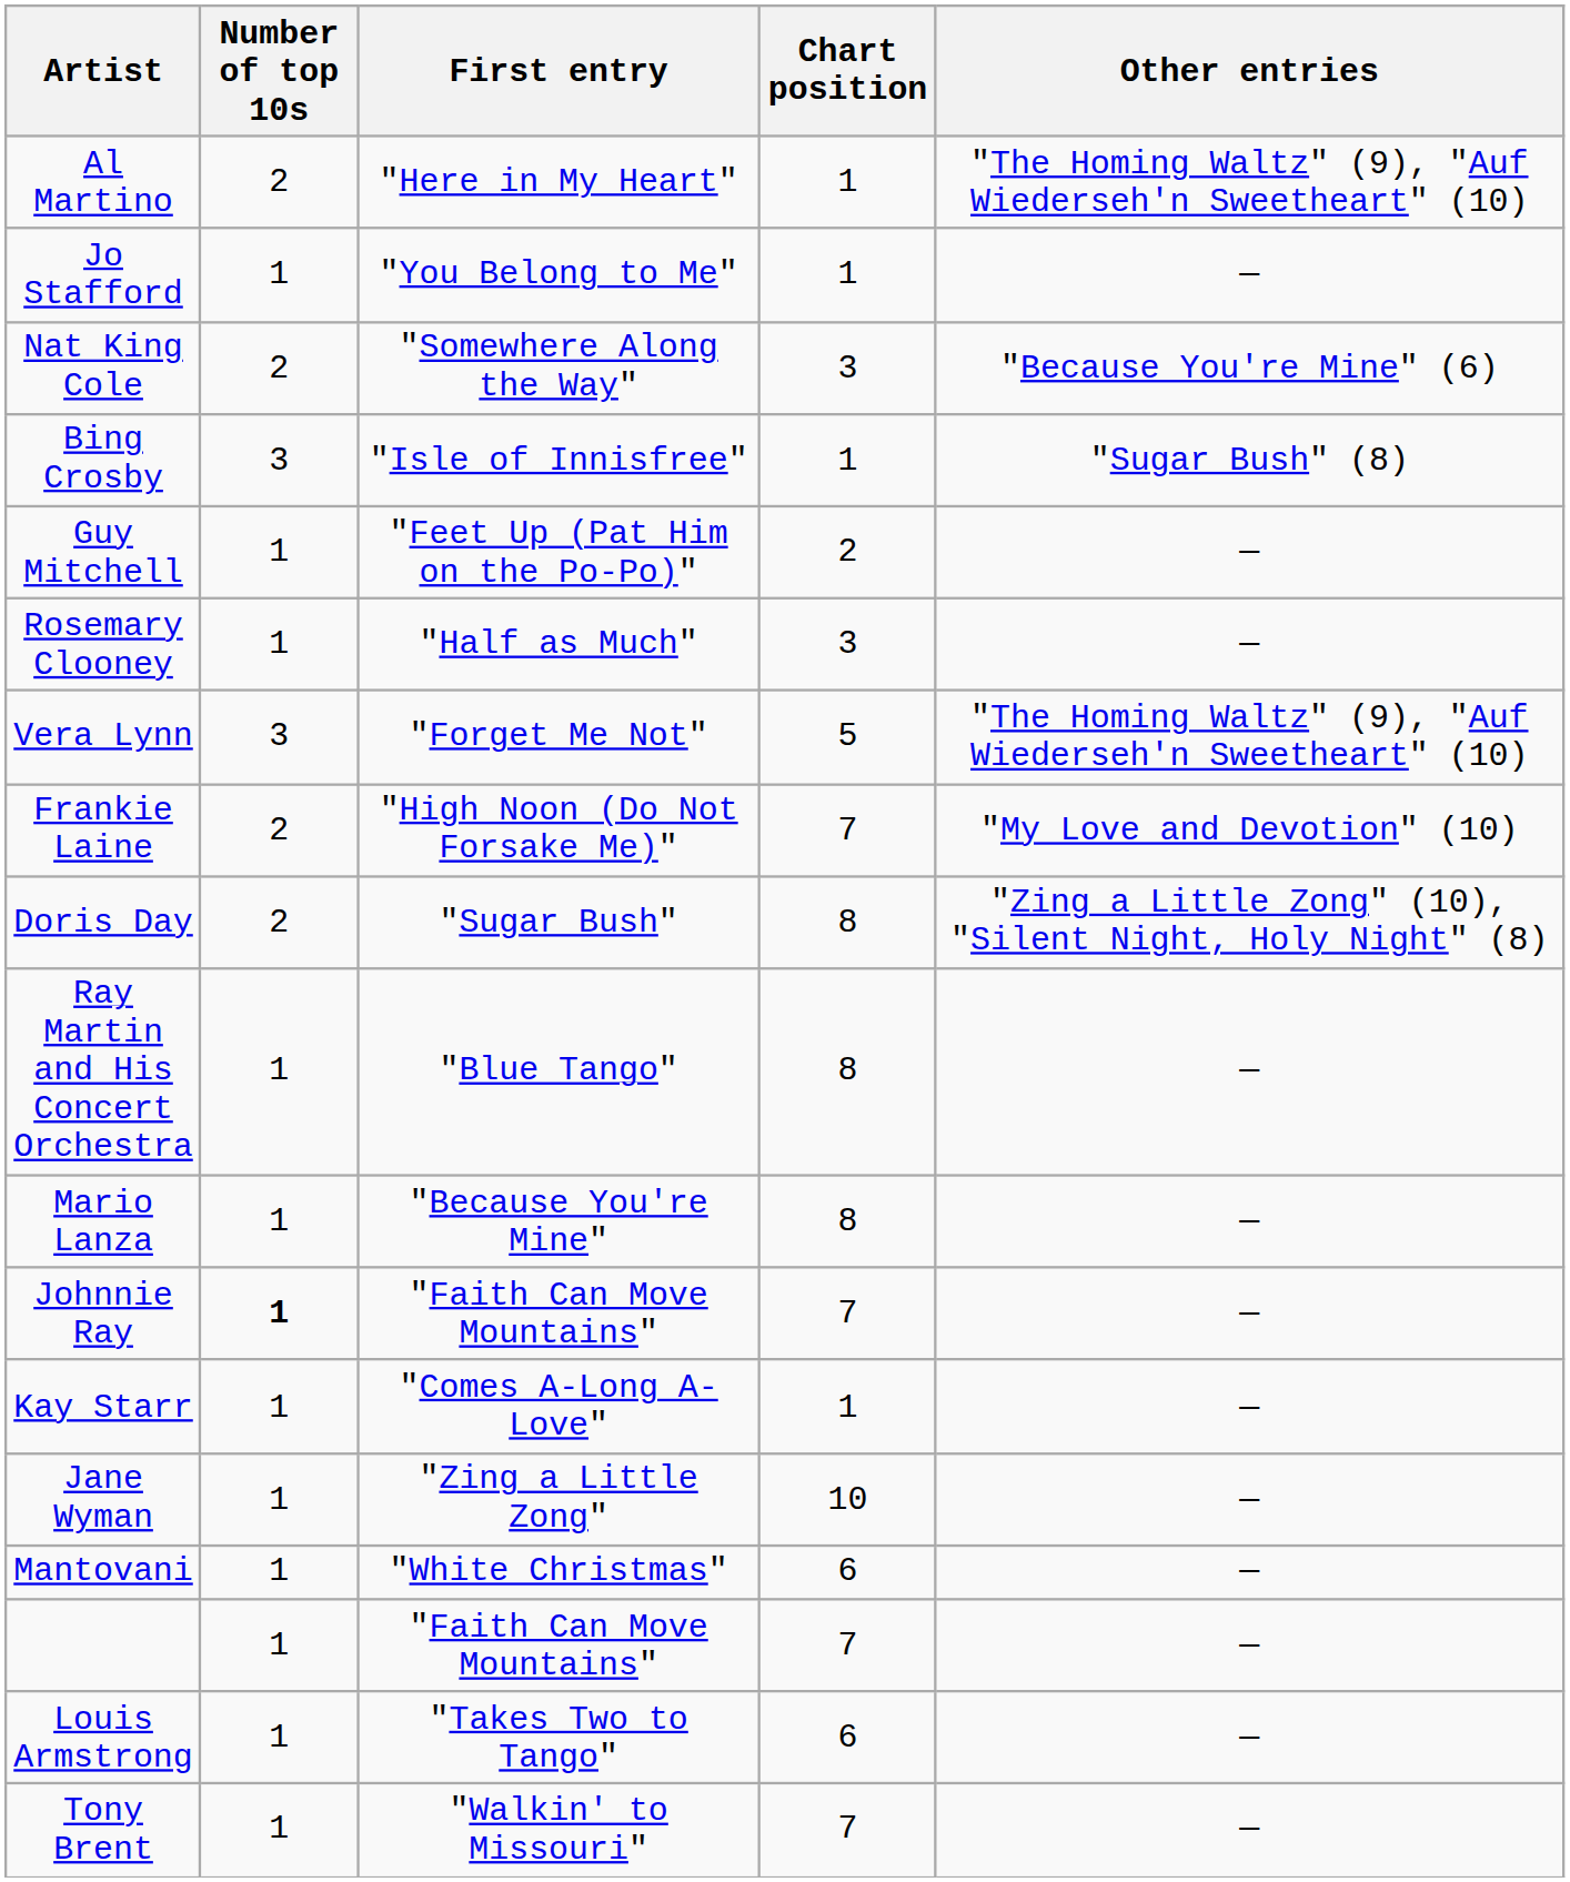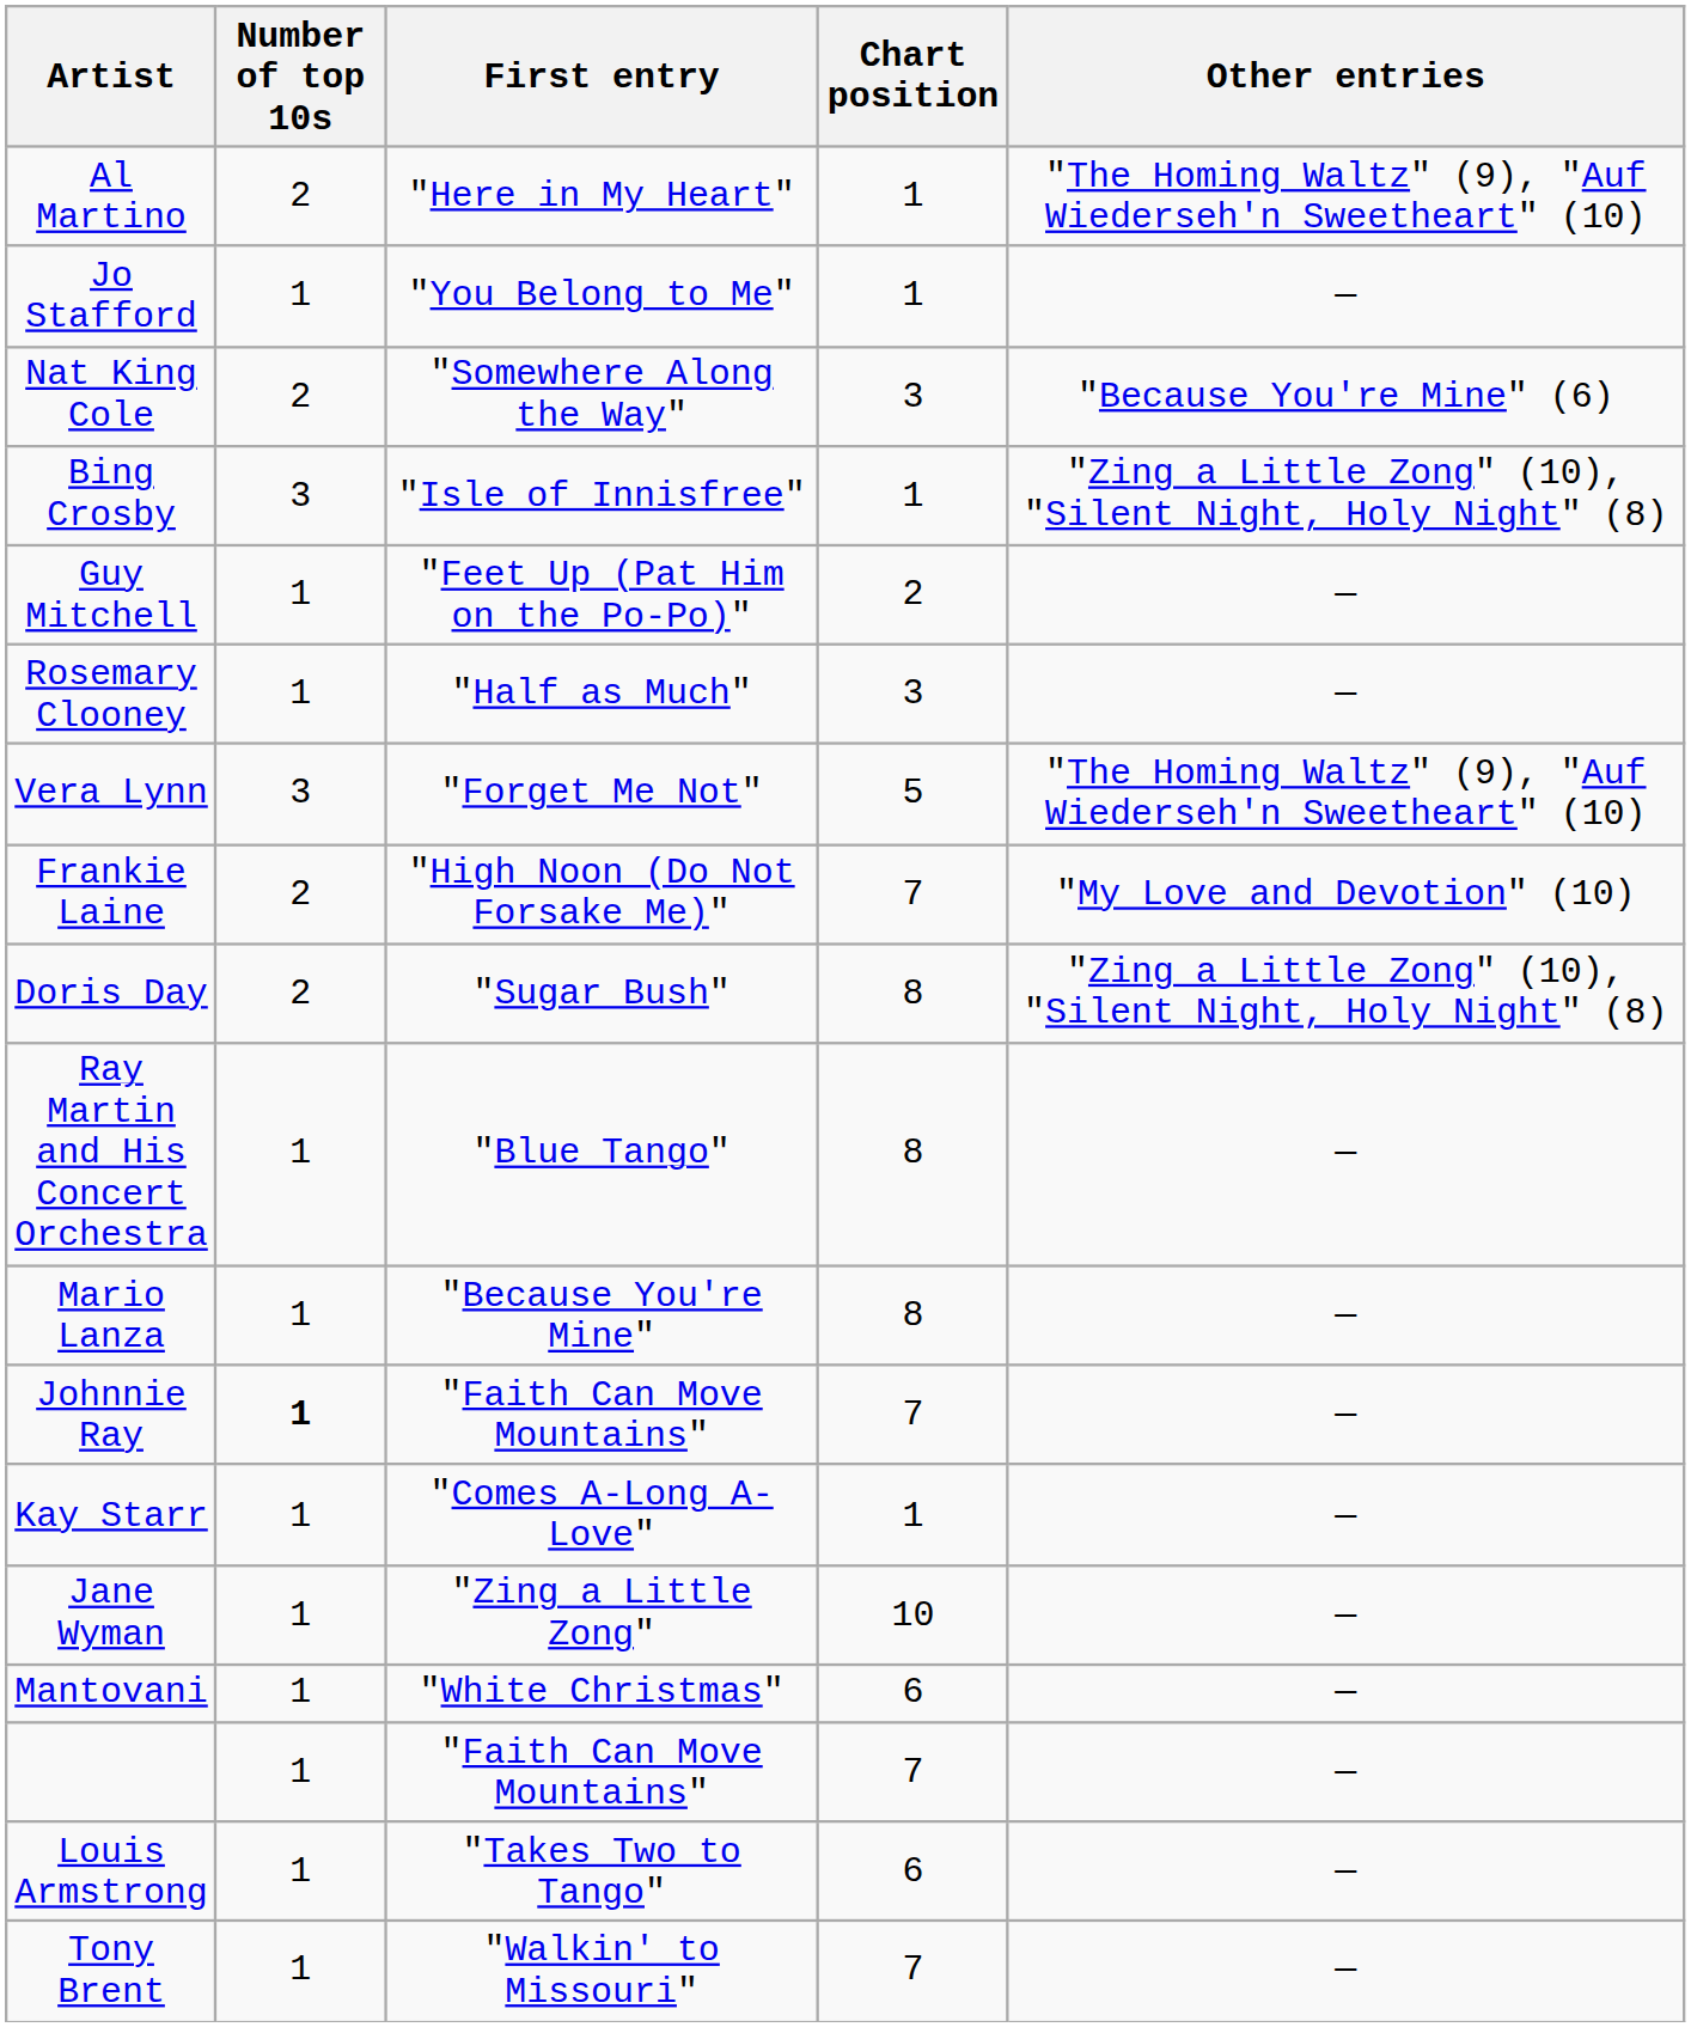Bing Crosby | Other entries: "Sugar Bush" (8) -> "Zing a Little Zong" (10), "Silent Night, Holy Night" (8)
